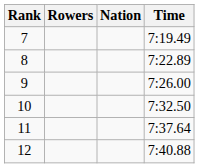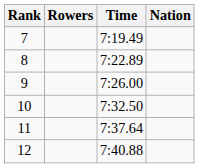columns swapped: Nation <-> Time
